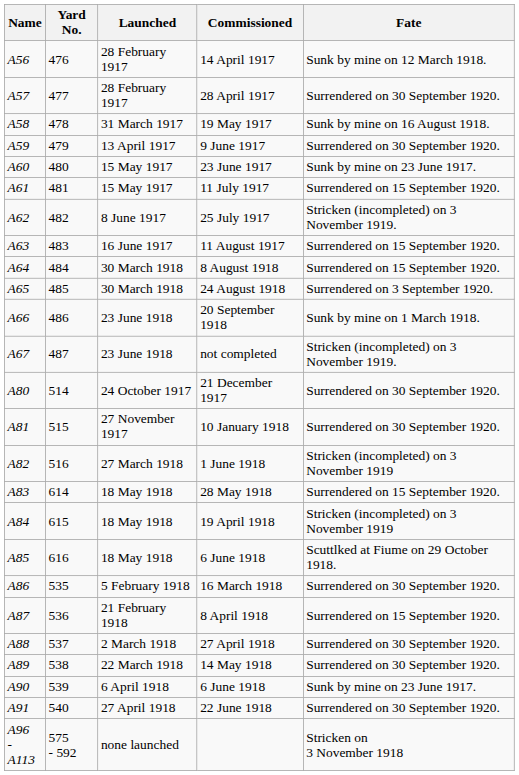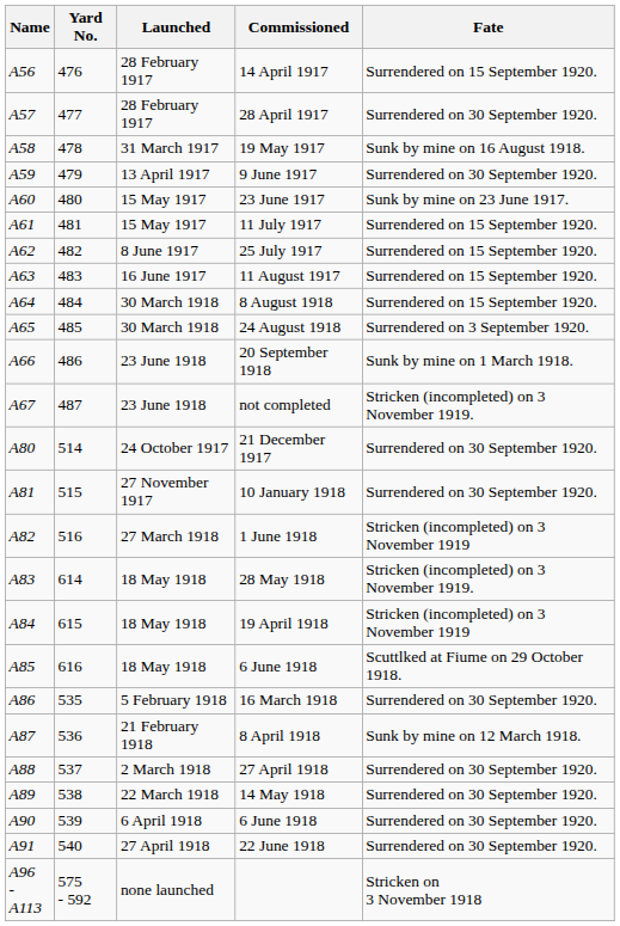14 April 1917 | Fate: Sunk by mine on 12 March 1918. -> Surrendered on 15 September 1920.
25 July 1917 | Fate: Stricken (incompleted) on 3 November 1919. -> Surrendered on 15 September 1920.
28 May 1918 | Fate: Surrendered on 15 September 1920. -> Stricken (incompleted) on 3 November 1919.
8 April 1918 | Fate: Surrendered on 15 September 1920. -> Sunk by mine on 12 March 1918.
A90 / 6 June 1918 | Fate: Sunk by mine on 23 June 1917. -> Surrendered on 30 September 1920.
